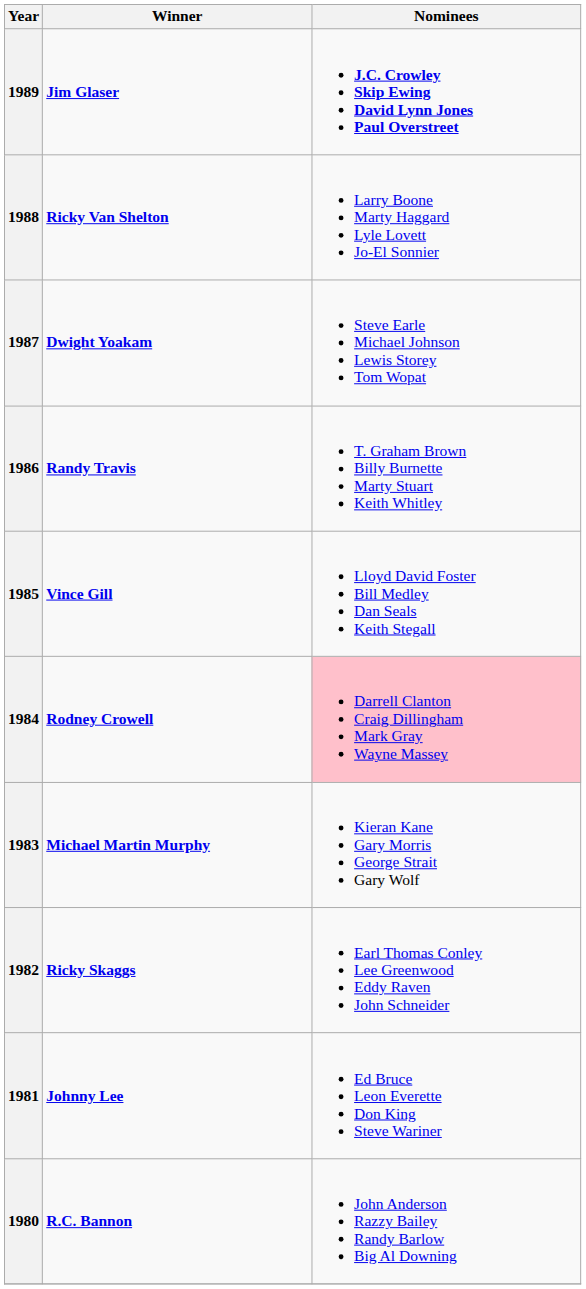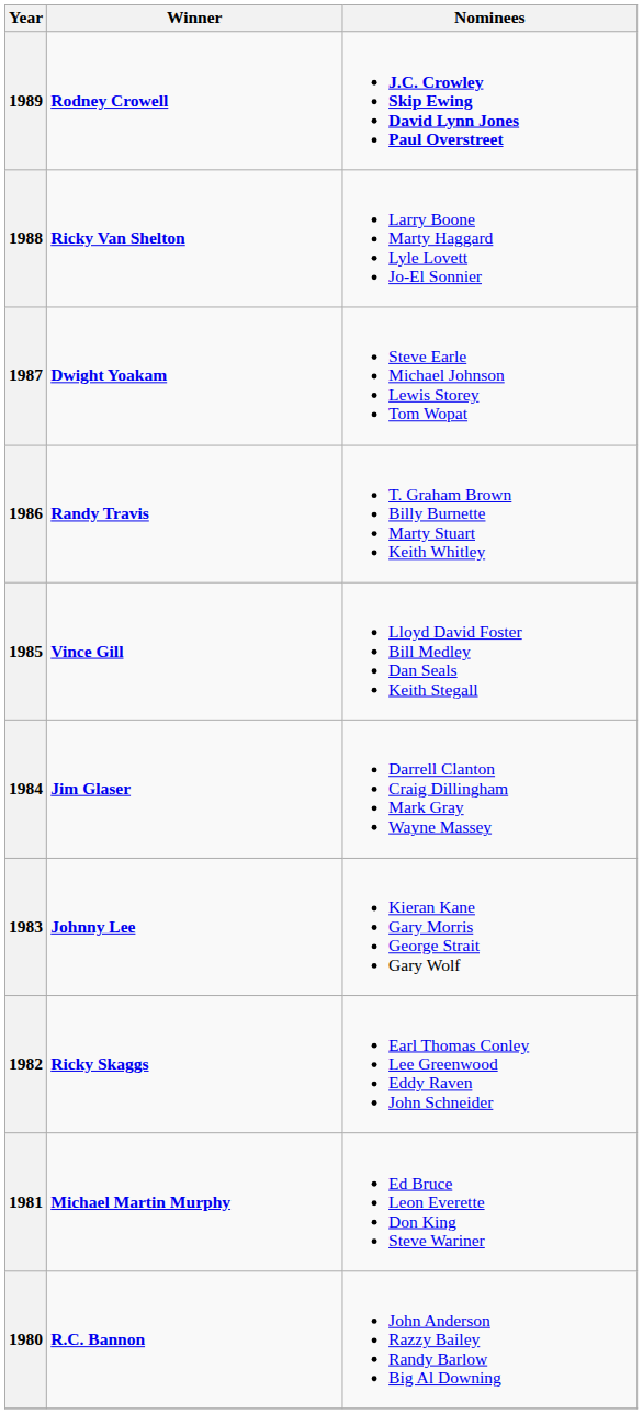1989 | Winner: Jim Glaser -> Rodney Crowell
1984 | Winner: Rodney Crowell -> Jim Glaser
1984 | Nominees: pink background -> no background
1983 | Winner: Michael Martin Murphy -> Johnny Lee
1981 | Winner: Johnny Lee -> Michael Martin Murphy
